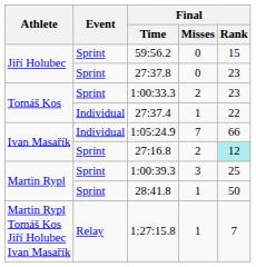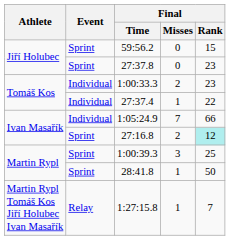1:00:33.3 | Event: Sprint -> Individual
